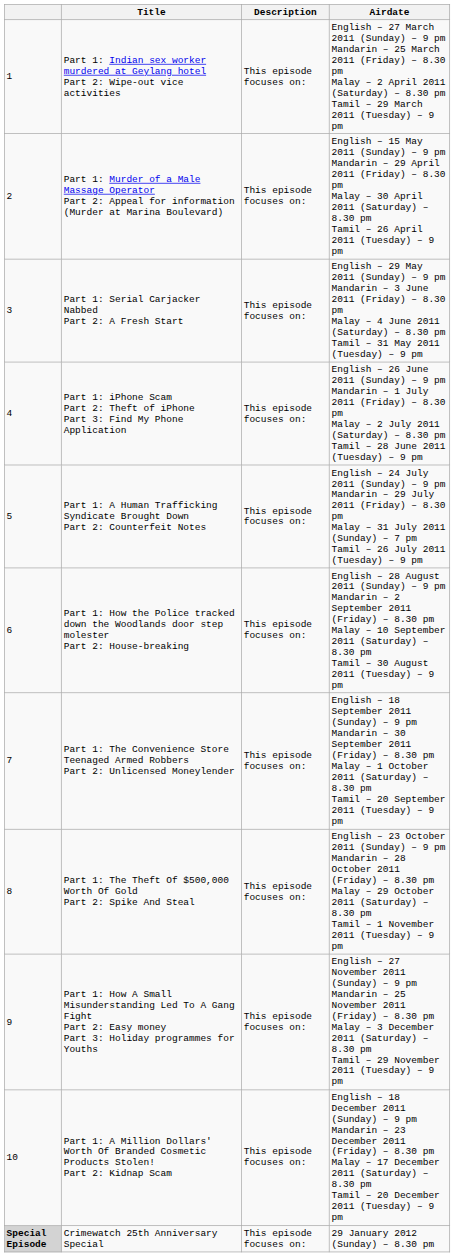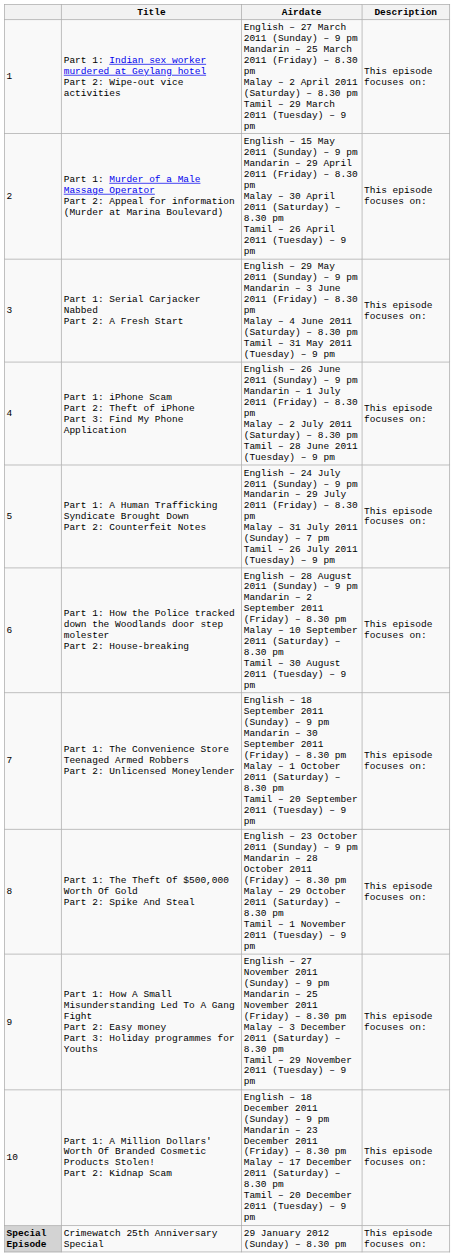columns swapped: Description <-> Airdate
